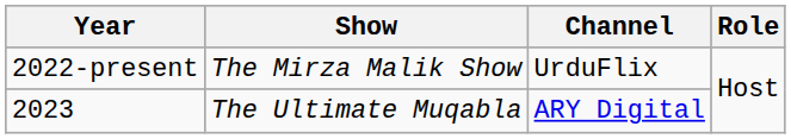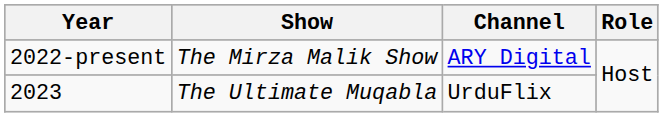2022-present | Channel: UrduFlix -> ARY Digital
2023 | Channel: ARY Digital -> UrduFlix
